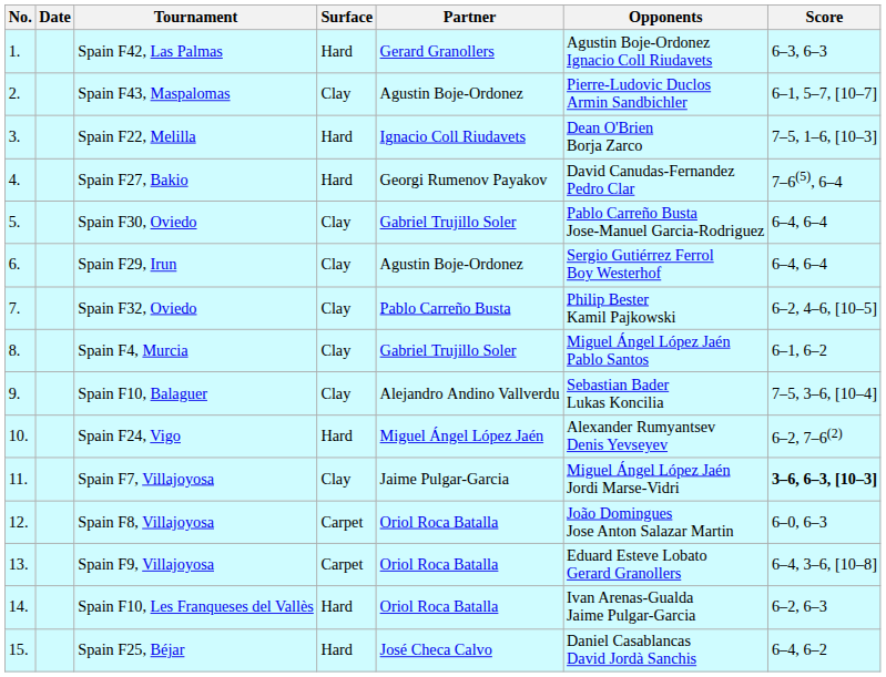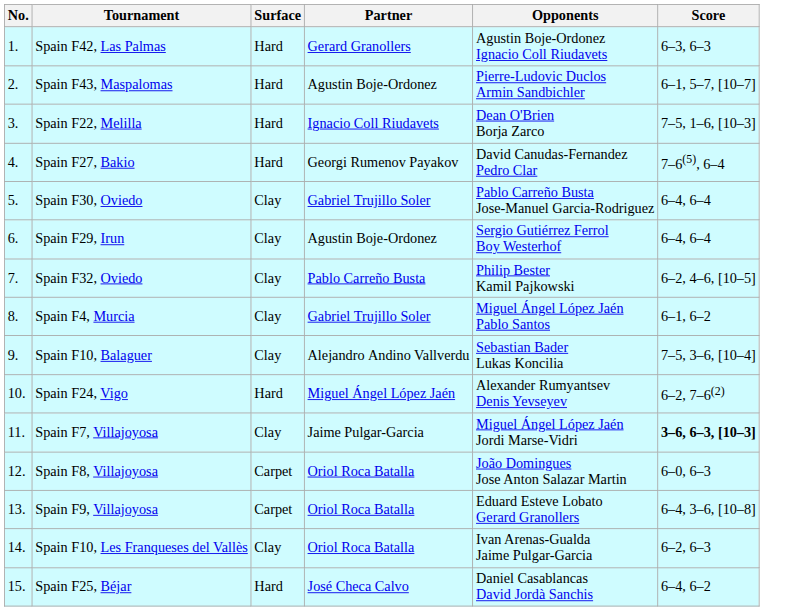- column: Date
Spain F43, Maspalomas | Surface: Clay -> Hard
Spain F10, Les Franqueses del Vallès | Surface: Hard -> Clay
